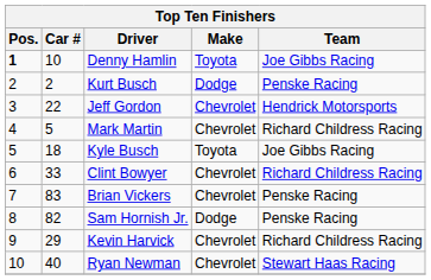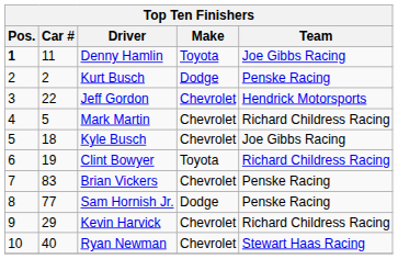Denny Hamlin | Car #: 10 -> 11
Kyle Busch | Make: Toyota -> Chevrolet
Clint Bowyer | Car #: 33 -> 19
Clint Bowyer | Make: Chevrolet -> Toyota
Sam Hornish Jr. | Car #: 82 -> 77
